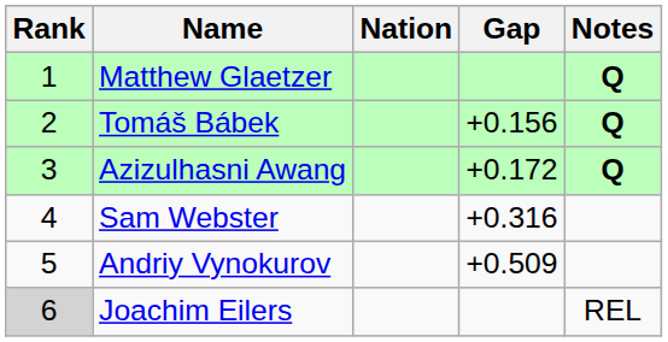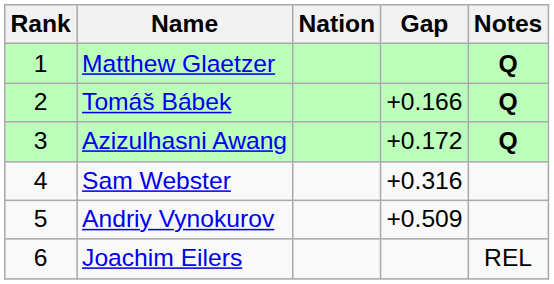Tomáš Bábek | Gap: +0.156 -> +0.166
Joachim Eilers | Rank: lightgrey background -> no background
